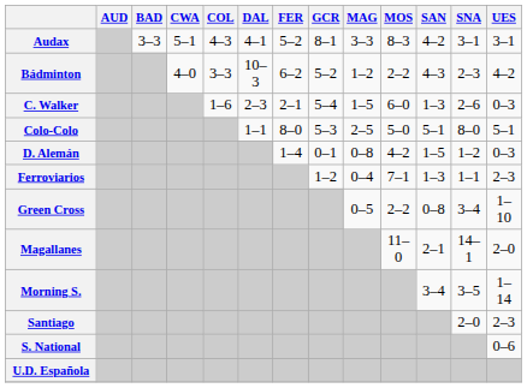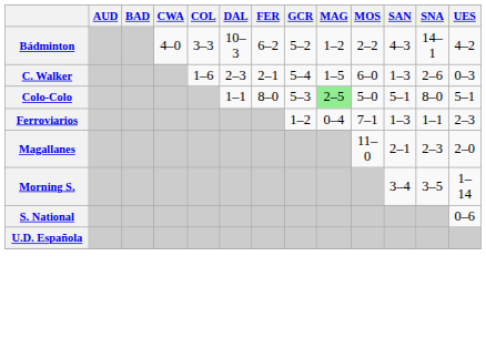- row: Audax | 3–3 | 5–1 | 4–3 | 4–1 | 5–2 | 8–1 | 3–3 | 8–3 | 4–2 | 3–1 | 3–1
Bádminton | SNA: 2–3 -> 14–1
Colo-Colo | MAG: no background -> lightgreen background
- row: D. Alemán | 1–4 | 0–1 | 0–8 | 4–2 | 1–5 | 1–2 | 0–3
- row: Green Cross | 0–5 | 2–2 | 0–8 | 3–4 | 1–10
Magallanes | SNA: 14–1 -> 2–3
- row: Santiago | 2–0 | 2–3
